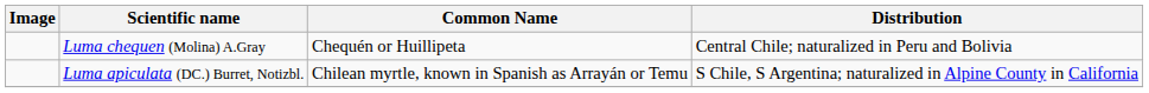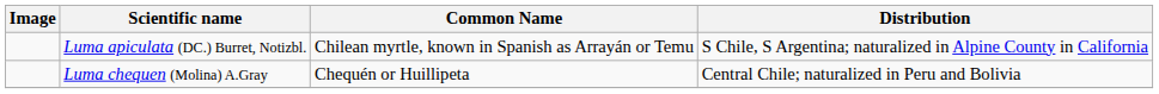rows swapped: Luma apiculata (DC.) Burret, Notizbl. <-> Luma chequen (Molina) A.Gray
